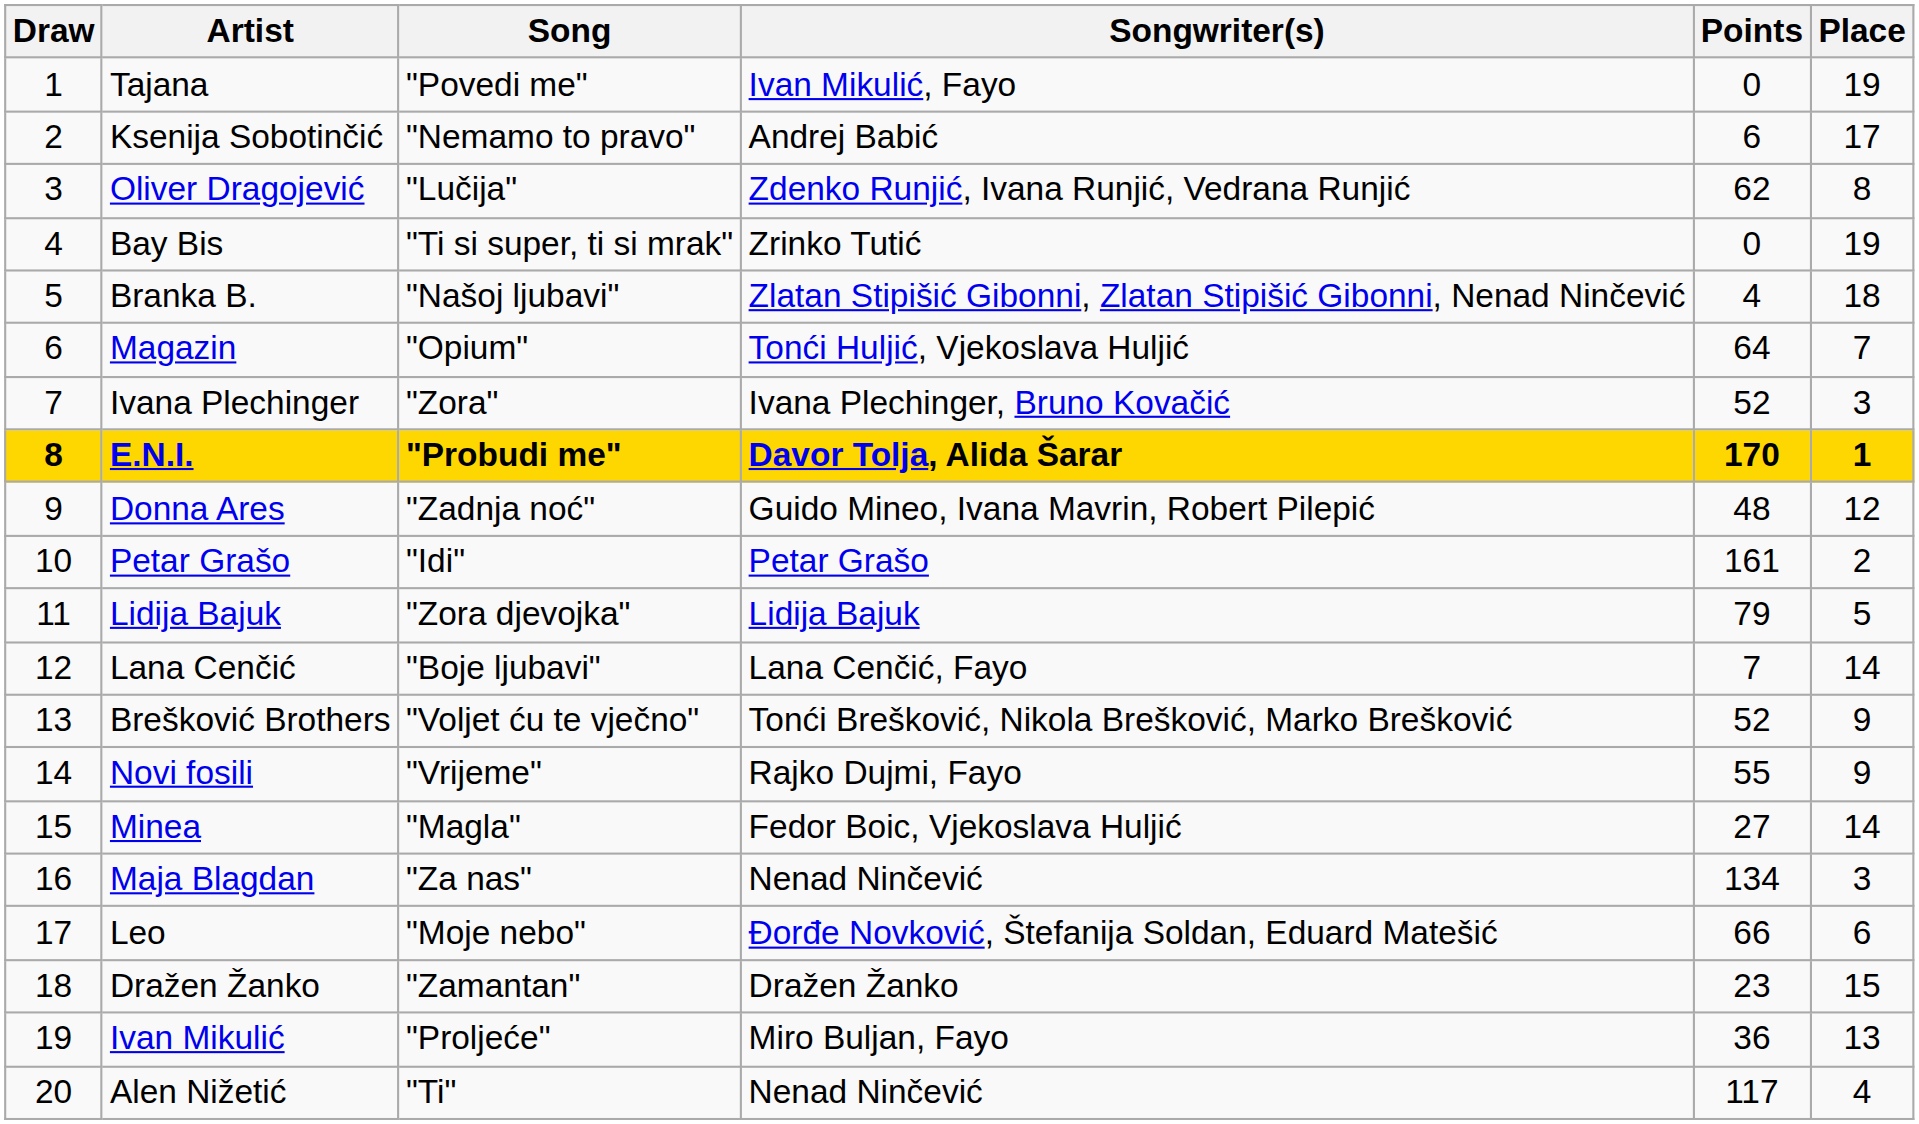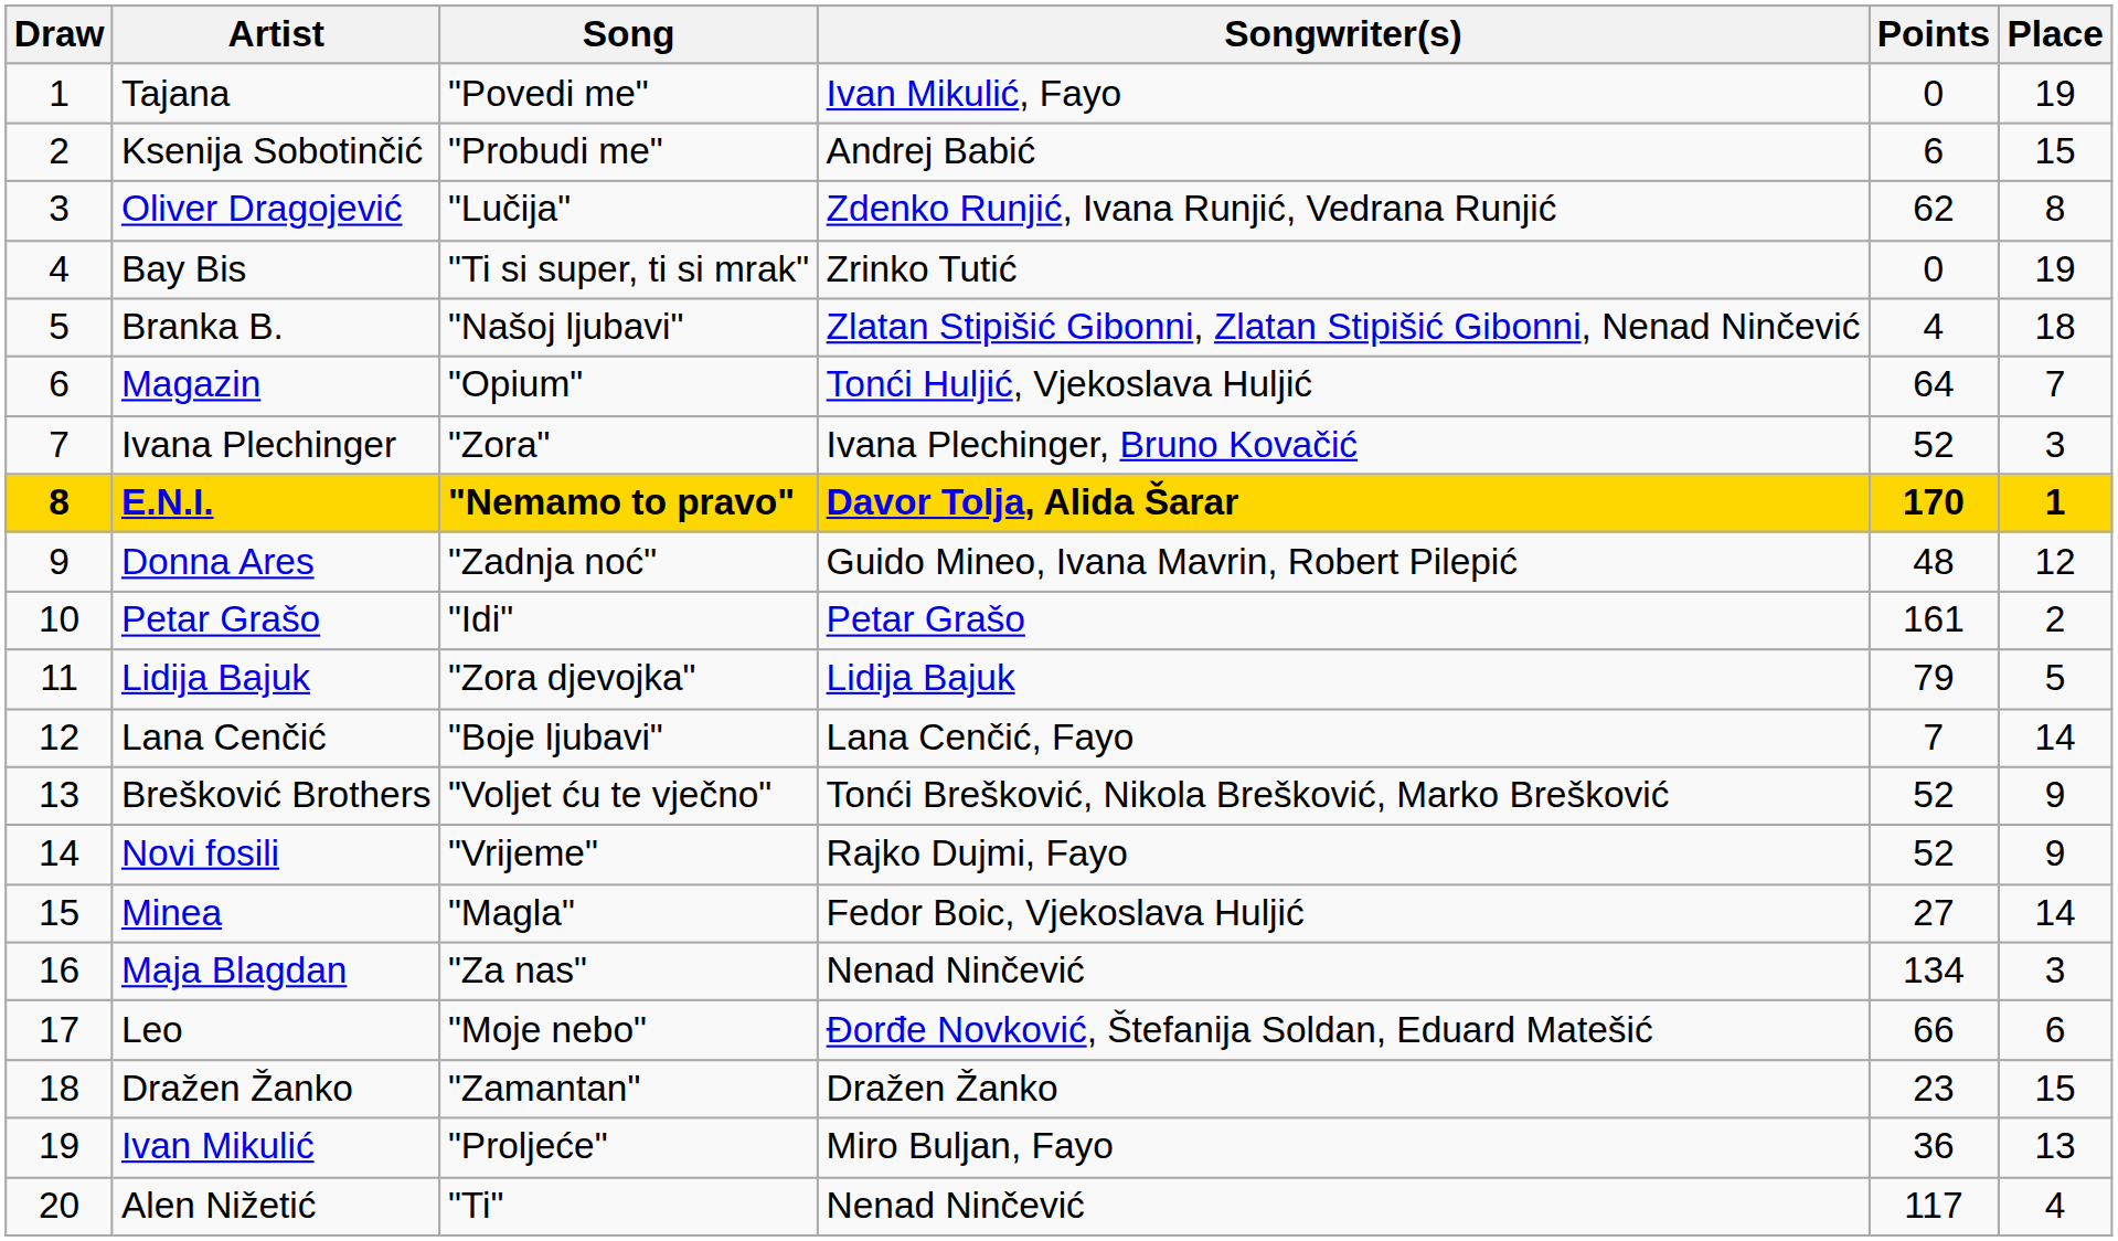Ksenija Sobotinčić | Song: "Nemamo to pravo" -> "Probudi me"
Ksenija Sobotinčić | Place: 17 -> 15
E.N.I. | Song: "Probudi me" -> "Nemamo to pravo"
Novi fosili | Points: 55 -> 52
